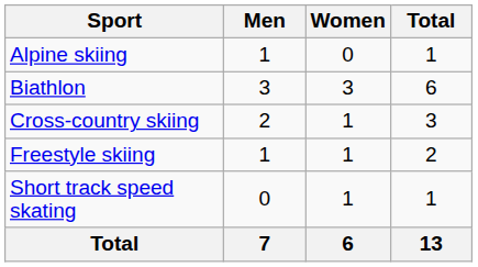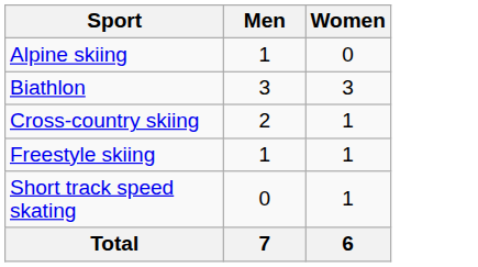- column: Total | 1 | 6 | 3 | 2 | 1 | 13
